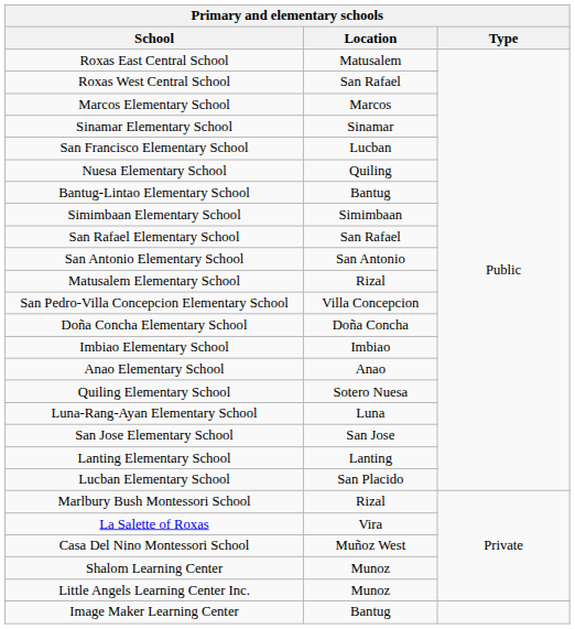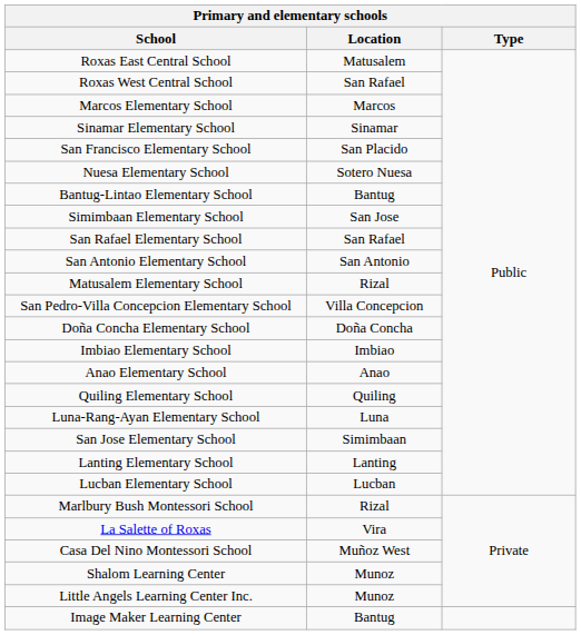San Francisco Elementary School | Location: Lucban -> San Placido
Nuesa Elementary School | Location: Quiling -> Sotero Nuesa
Simimbaan Elementary School | Location: Simimbaan -> San Jose
Quiling Elementary School | Location: Sotero Nuesa -> Quiling
San Jose Elementary School | Location: San Jose -> Simimbaan
Lucban Elementary School | Location: San Placido -> Lucban
